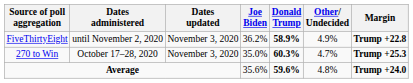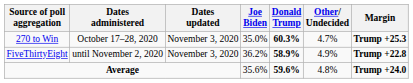rows swapped: 270 to Win <-> FiveThirtyEight
